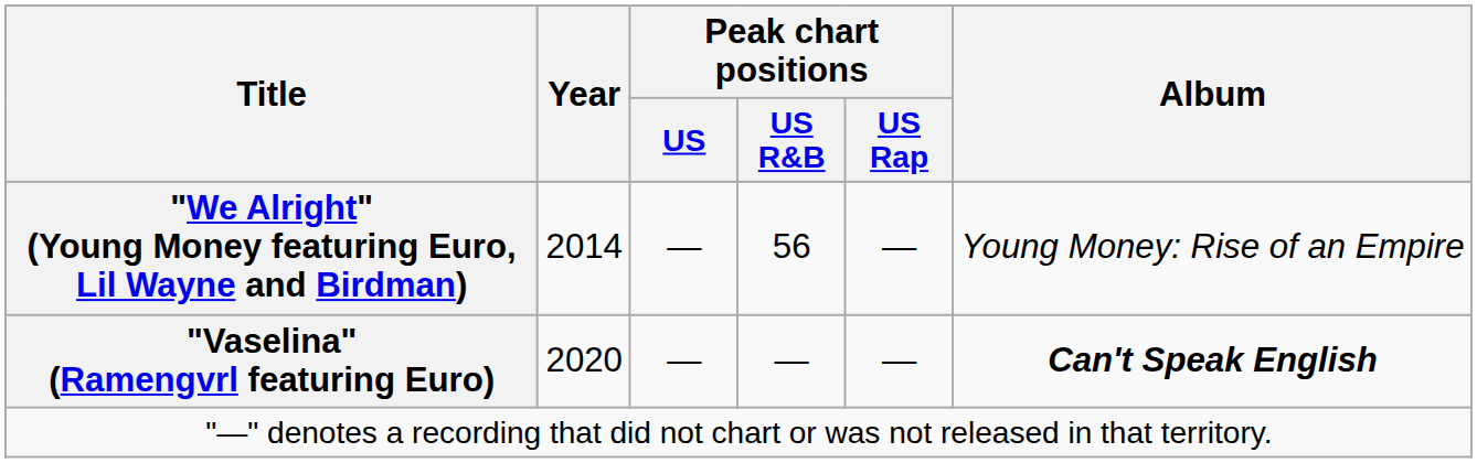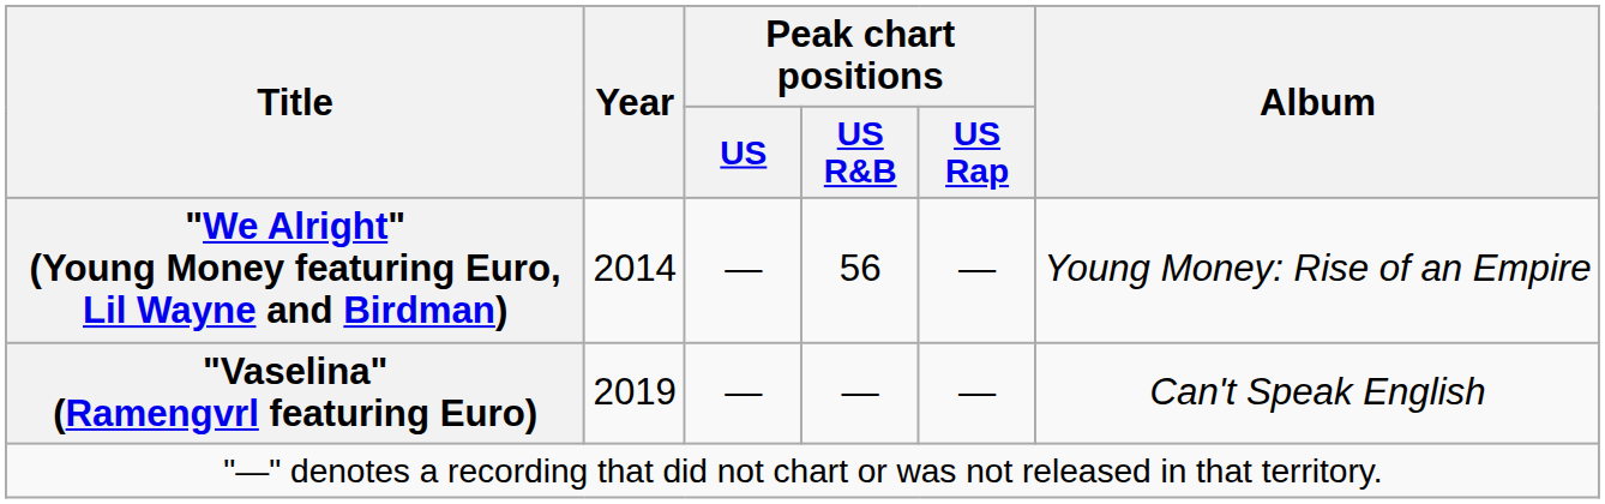"Vaselina" (Ramengvrl featuring Euro) | Year: 2020 -> 2019
"Vaselina" (Ramengvrl featuring Euro) | Album: bold -> normal
